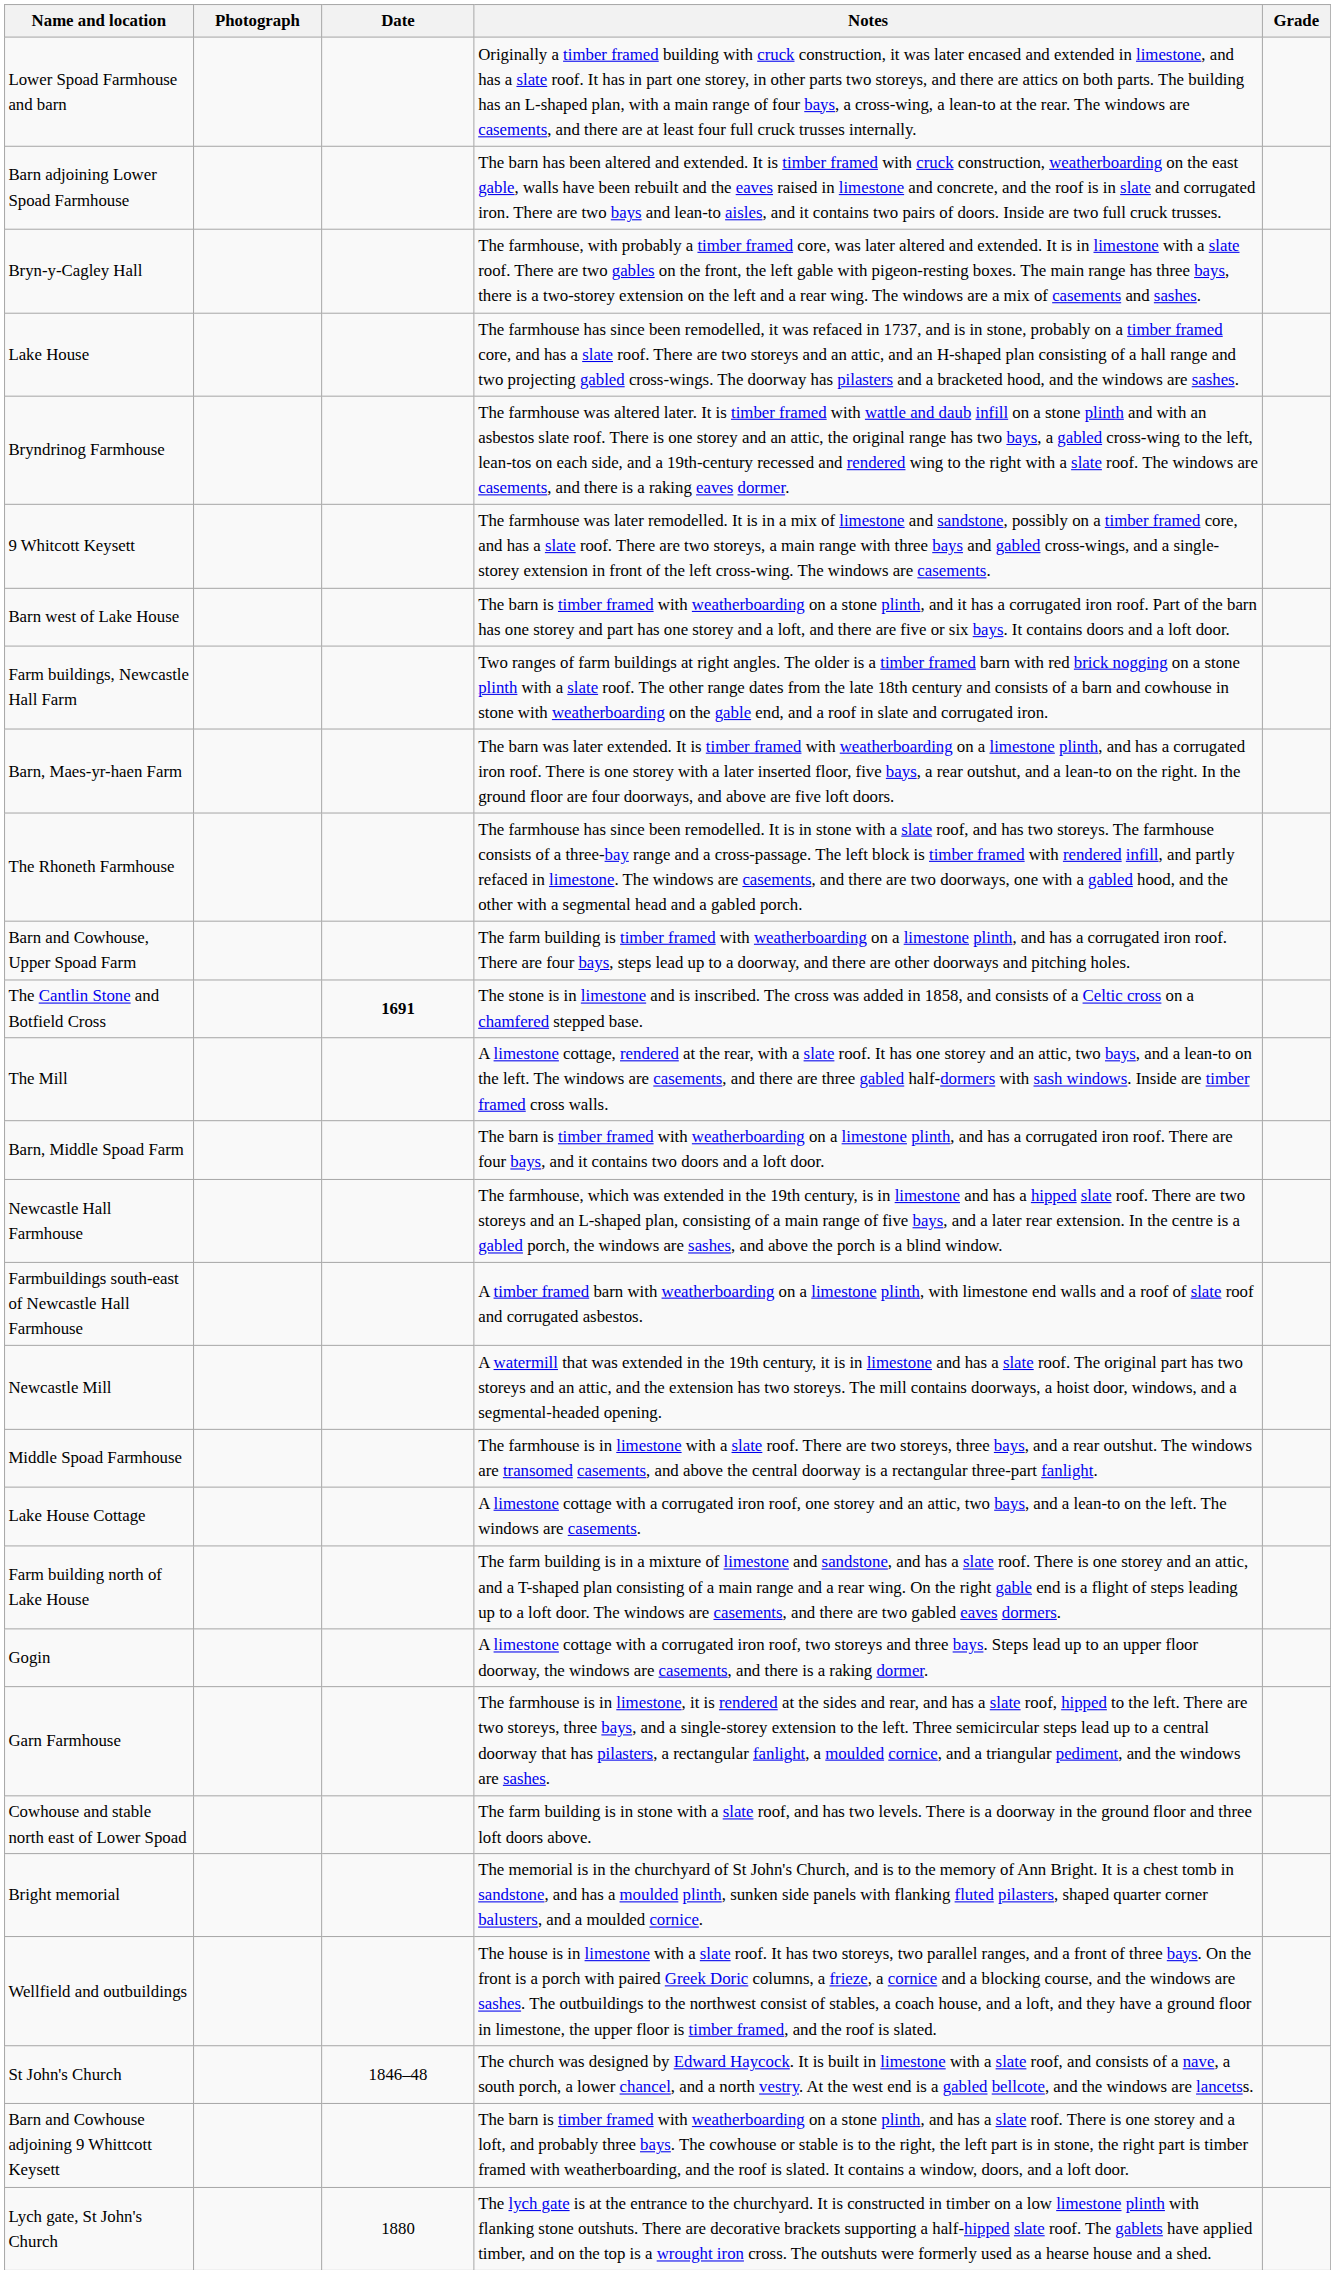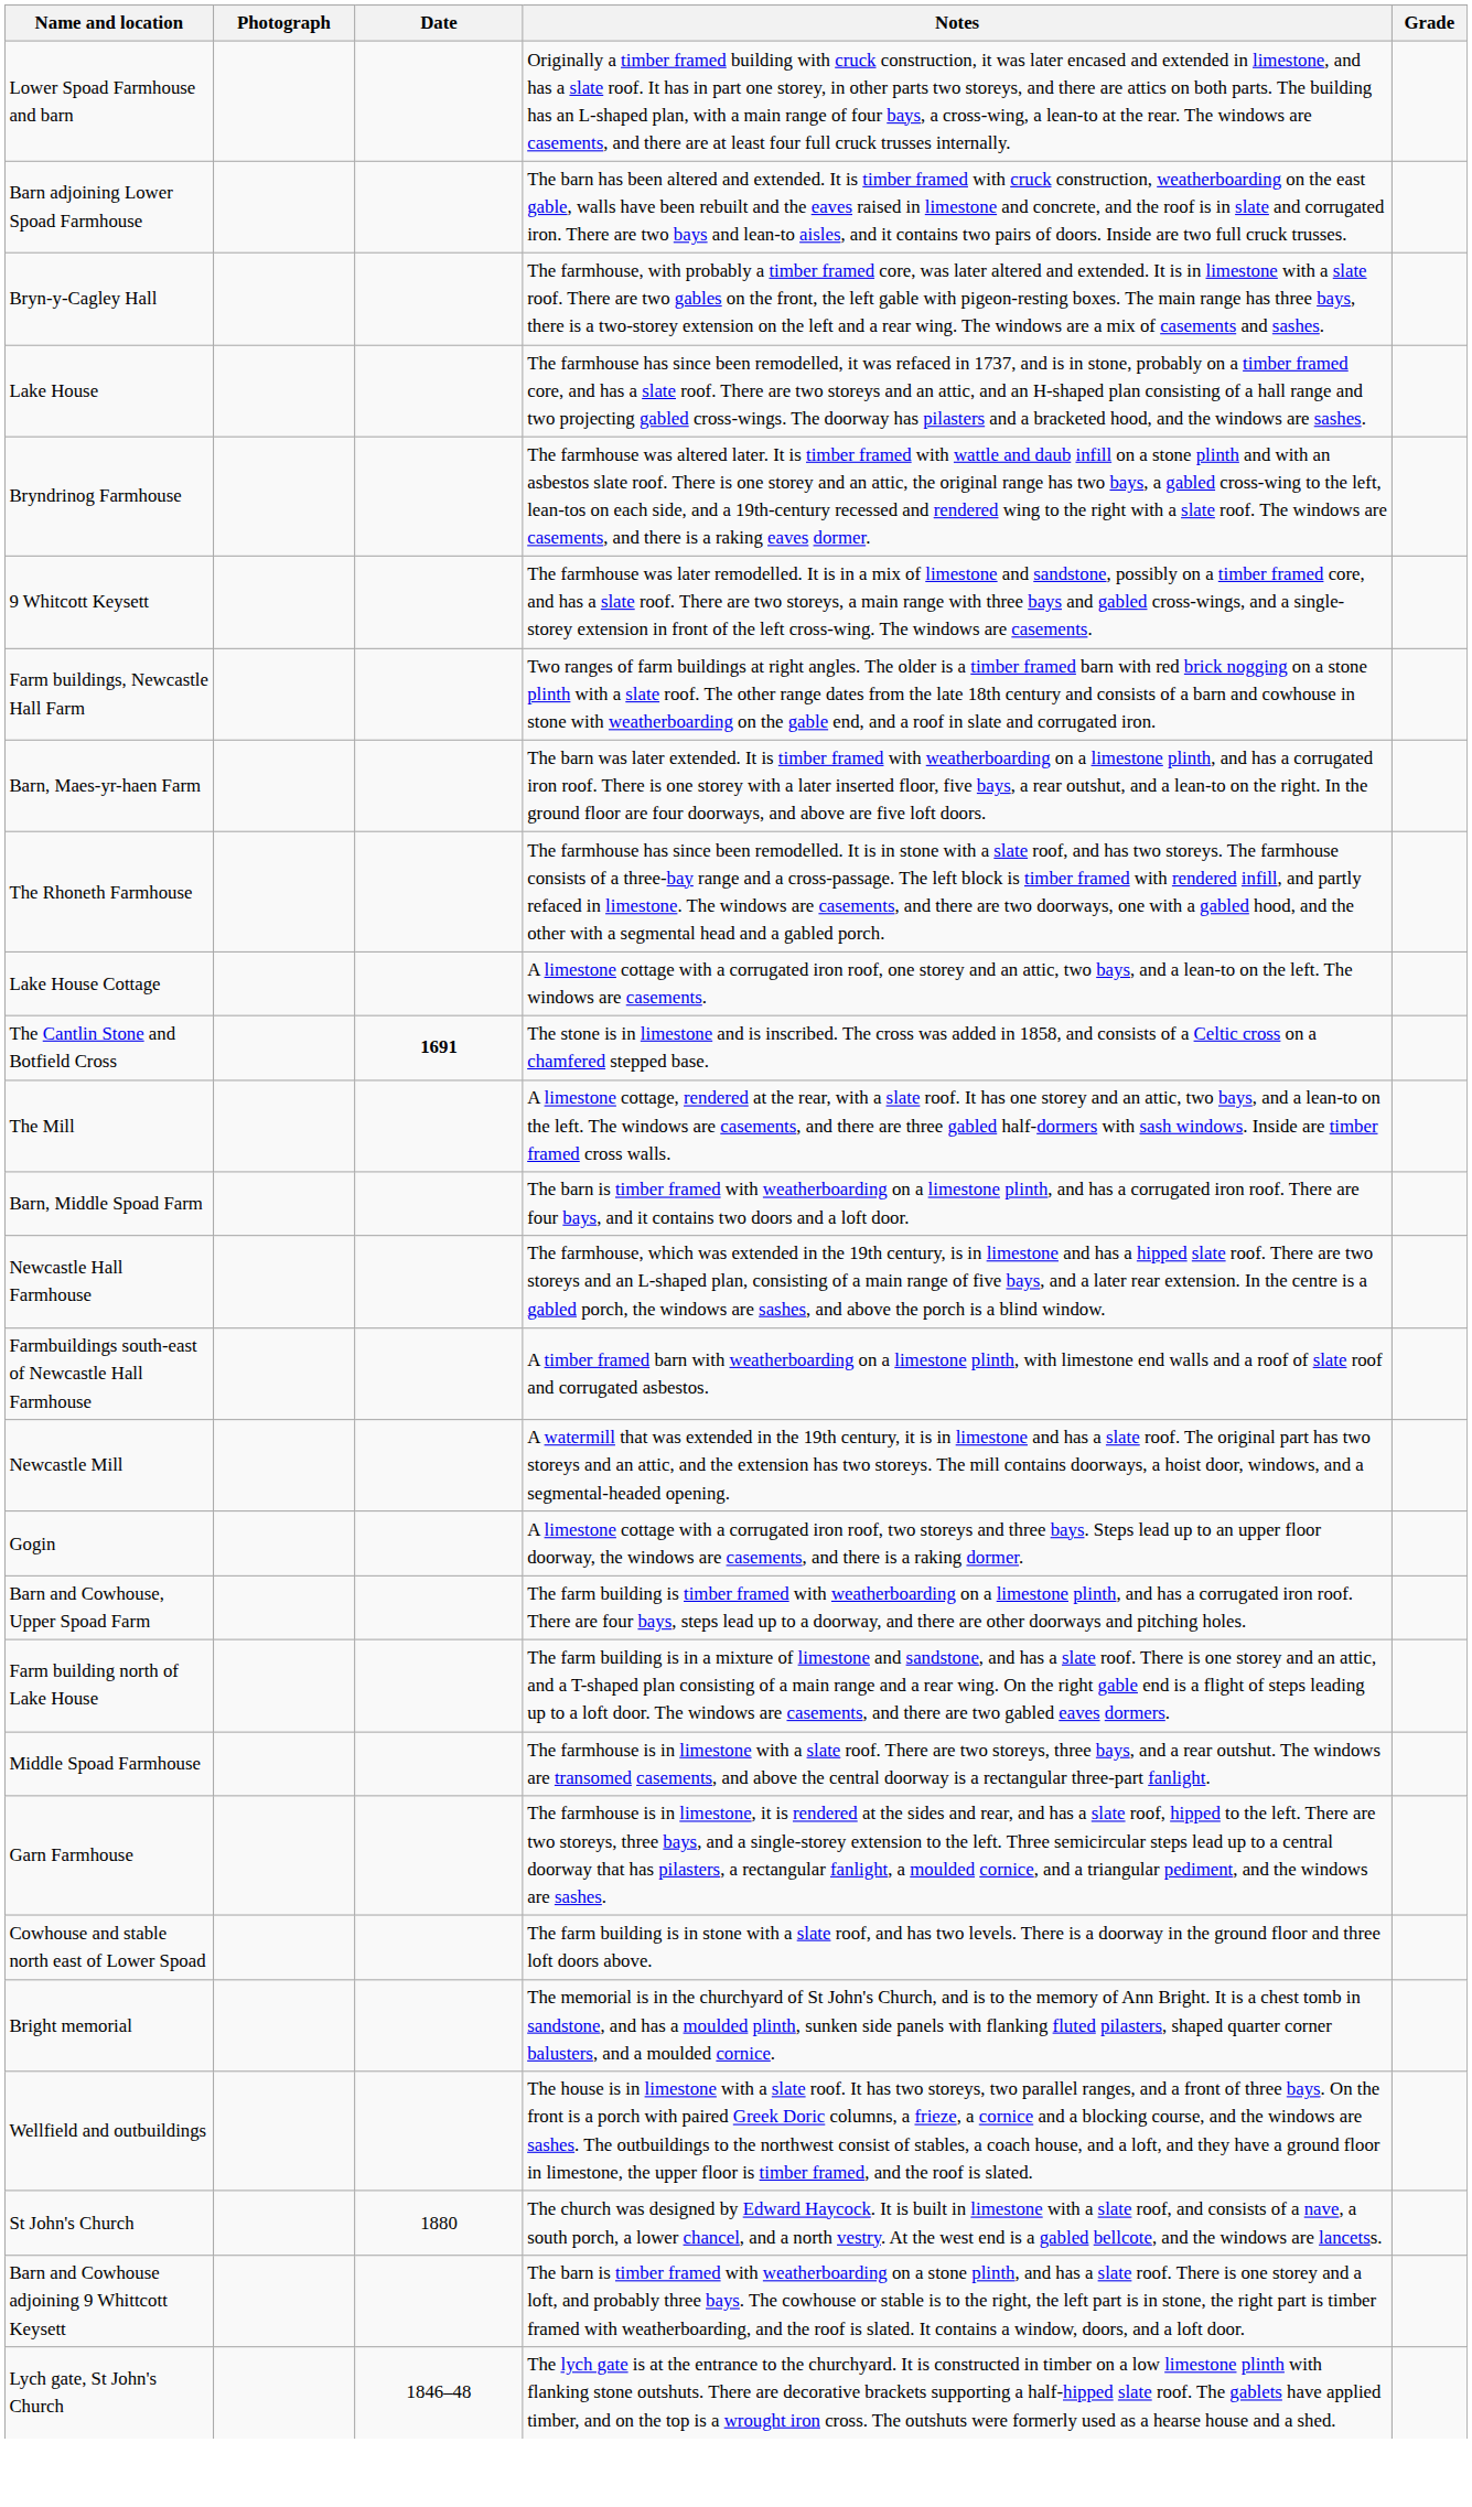- row: Barn west of Lake House | The barn is timber framed with weatherboarding on a stone plinth, and it has a corrugated iron roof. Part of the barn has one storey and part has one storey and a loft, and there are five or six bays. It contains doors and a loft door.
rows swapped: Barn and Cowhouse, Upper Spoad Farm <-> Lake House Cottage
rows swapped: Gogin <-> Middle Spoad Farmhouse
St John's Church | Date: 1846–48 -> 1880
Lych gate, St John's Church | Date: 1880 -> 1846–48
